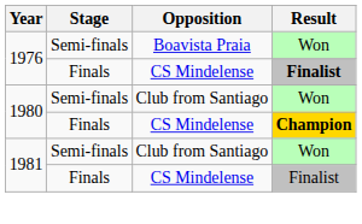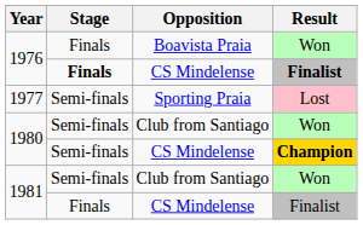1976 / Boavista Praia | Stage: Semi-finals -> Finals
1976 / CS Mindelense | Stage: normal -> bold
+ row: 1977 | Semi-finals | Sporting Praia | Lost
1980 / CS Mindelense | Stage: Finals -> Semi-finals
